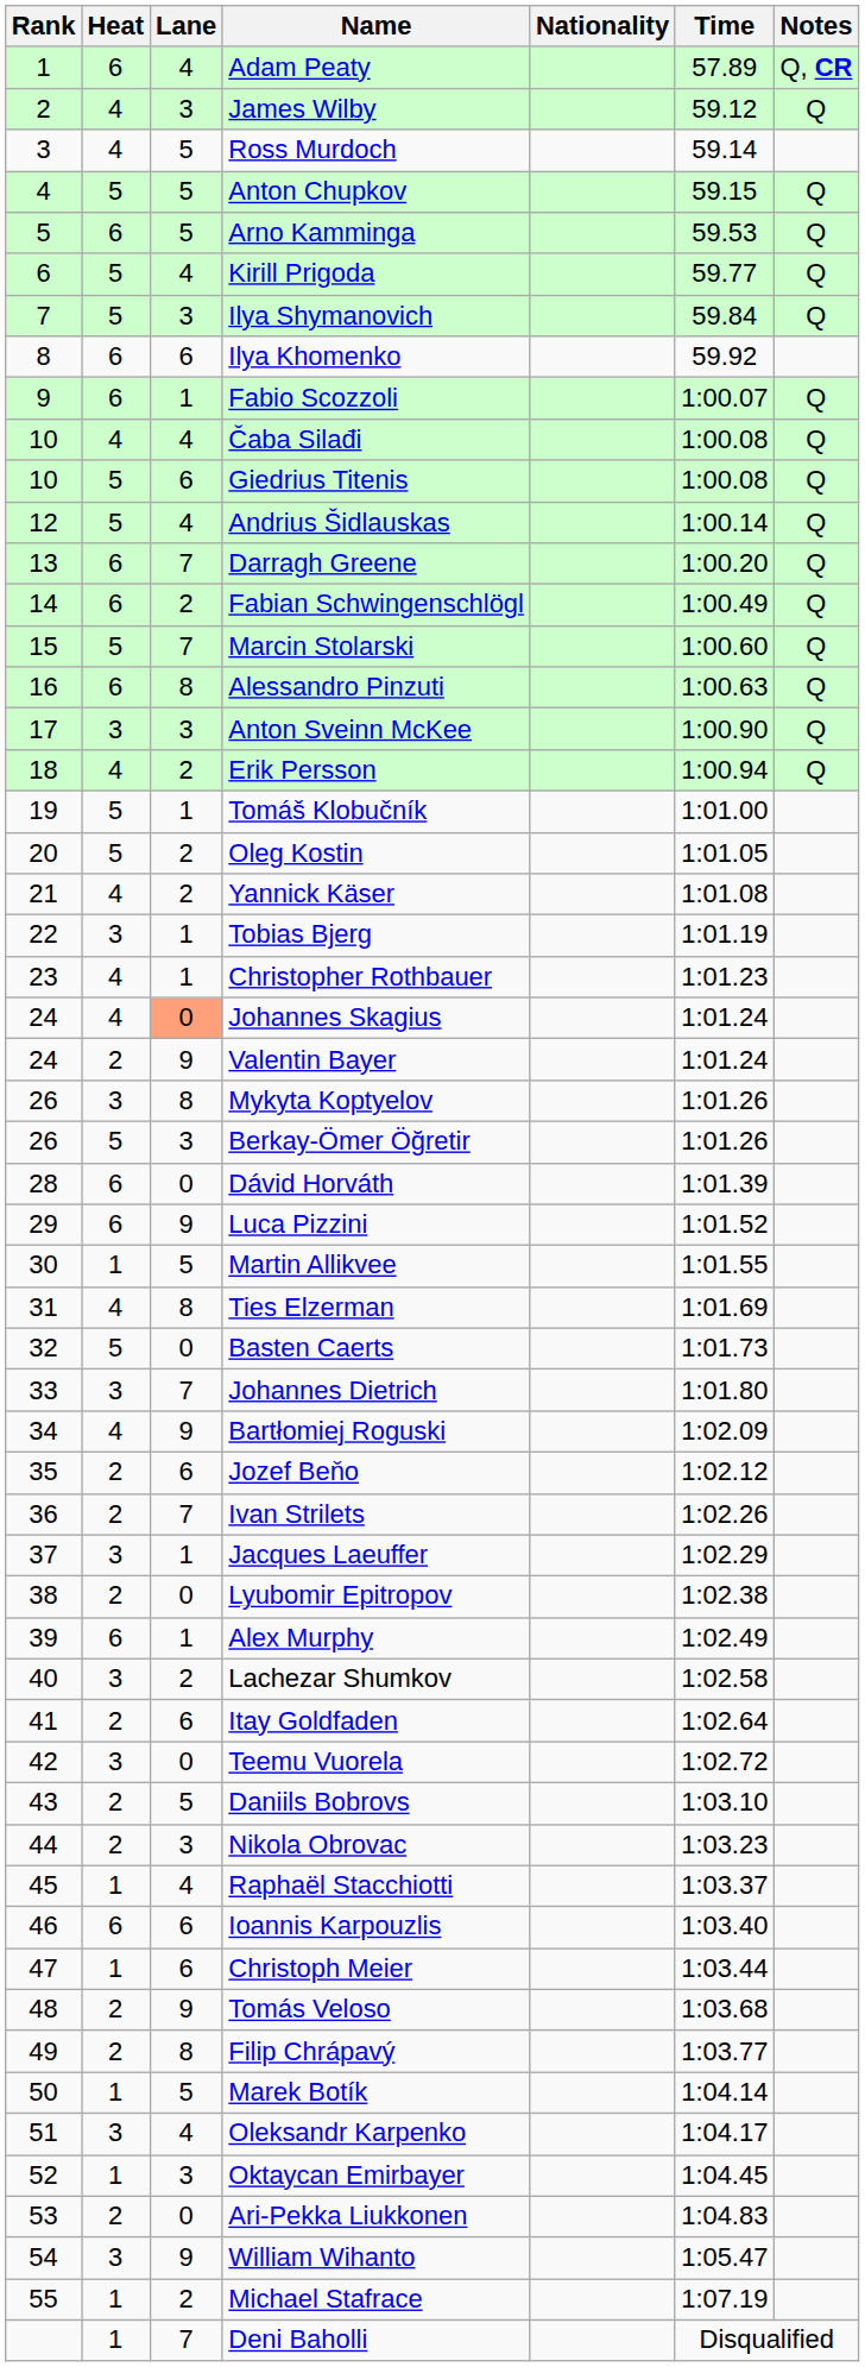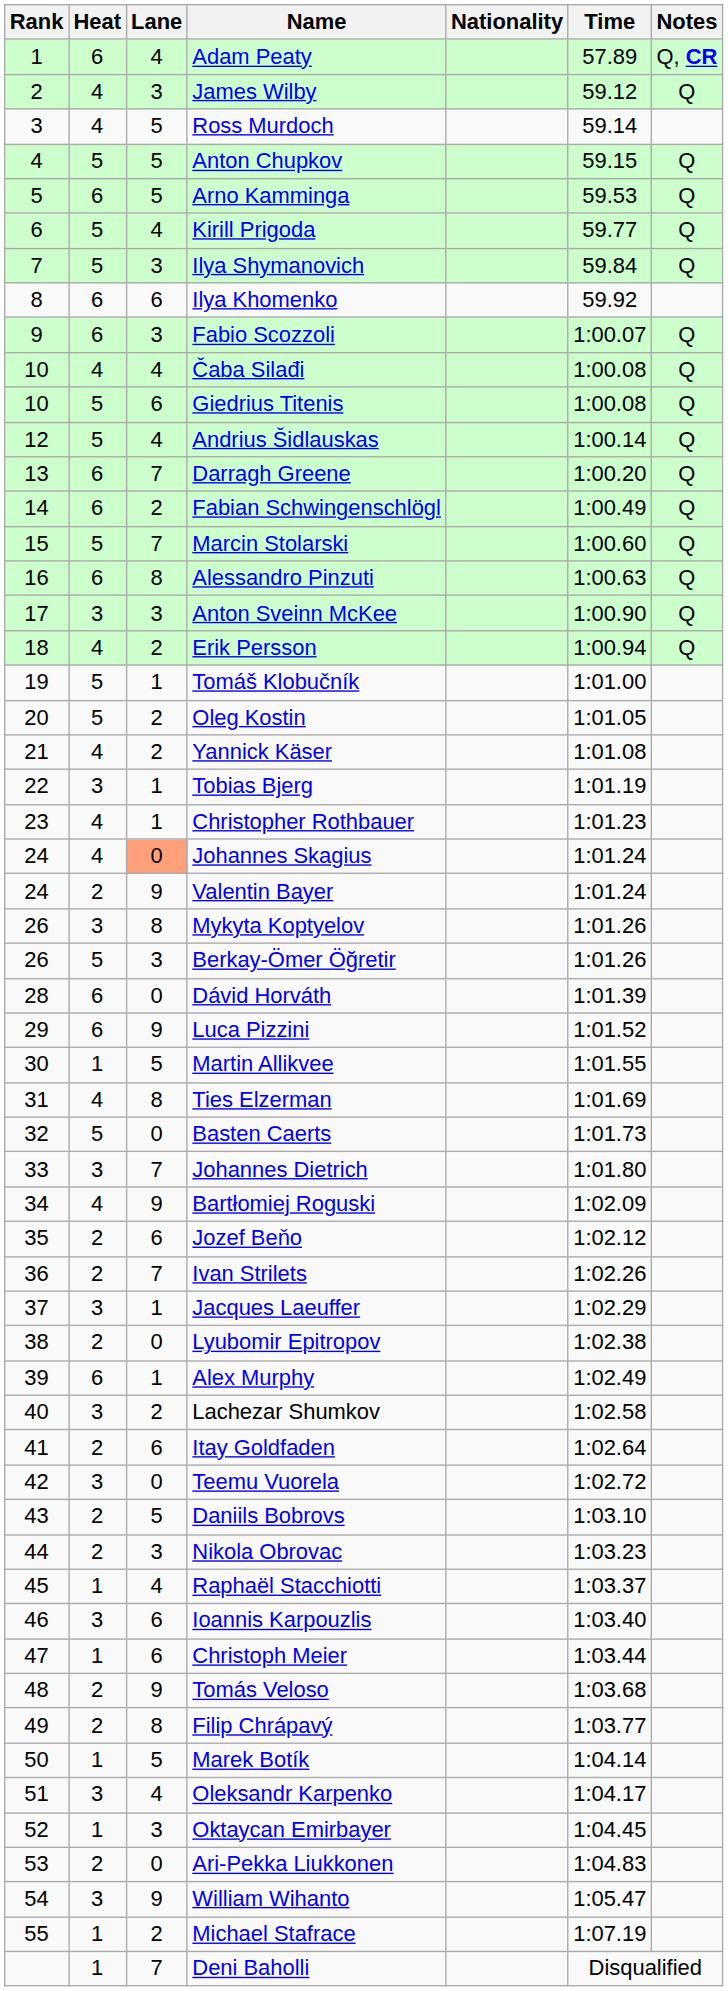Fabio Scozzoli | Lane: 1 -> 3
Ioannis Karpouzlis | Heat: 6 -> 3
